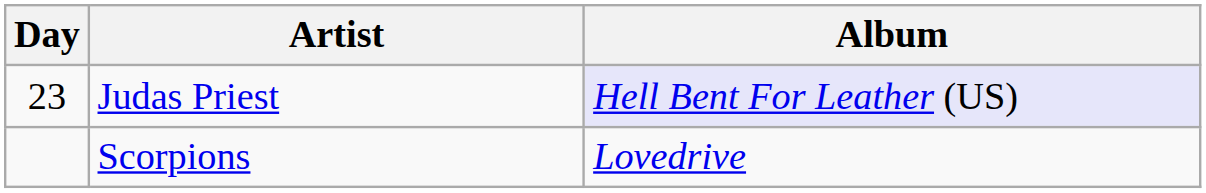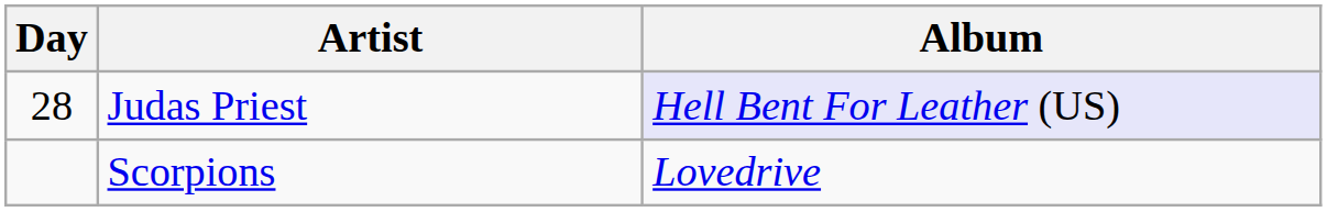Judas Priest | Day: 23 -> 28
